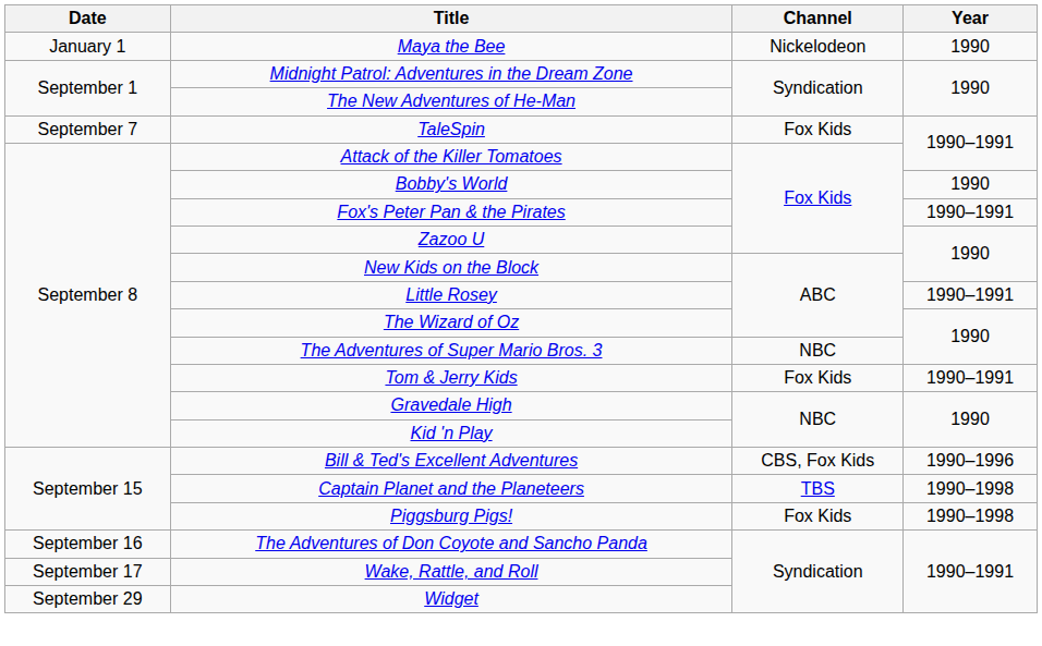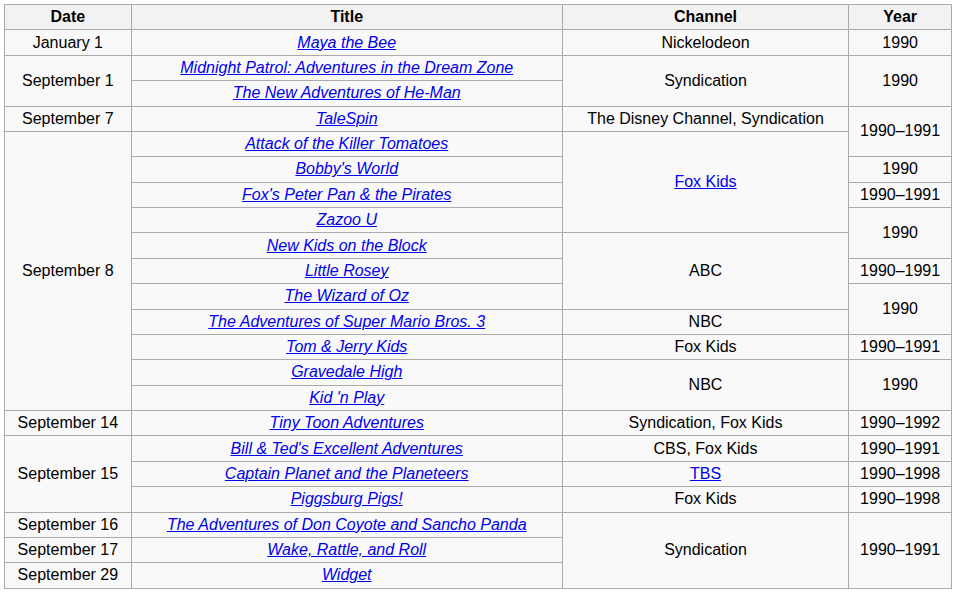TaleSpin | Channel: Fox Kids -> The Disney Channel, Syndication
+ row: September 14 | Tiny Toon Adventures | Syndication, Fox Kids | 1990–1992
Bill & Ted's Excellent Adventures | Year: 1990–1996 -> 1990–1991
